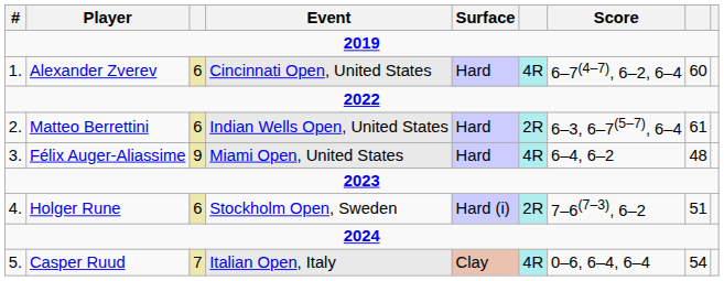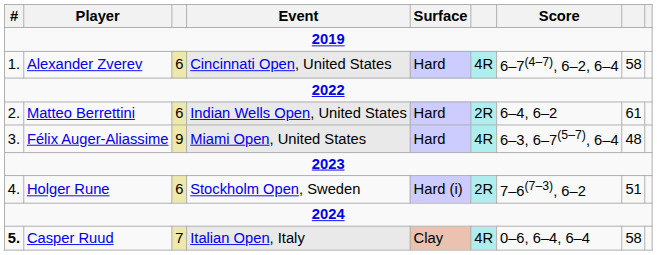Alexander Zverev | column 8: 60 -> 58
Matteo Berrettini | Score: 6–3, 6–7(5–7), 6–4 -> 6–4, 6–2
Félix Auger-Aliassime | Score: 6–4, 6–2 -> 6–3, 6–7(5–7), 6–4
Casper Ruud | #: normal -> bold
Casper Ruud | column 8: 54 -> 58
